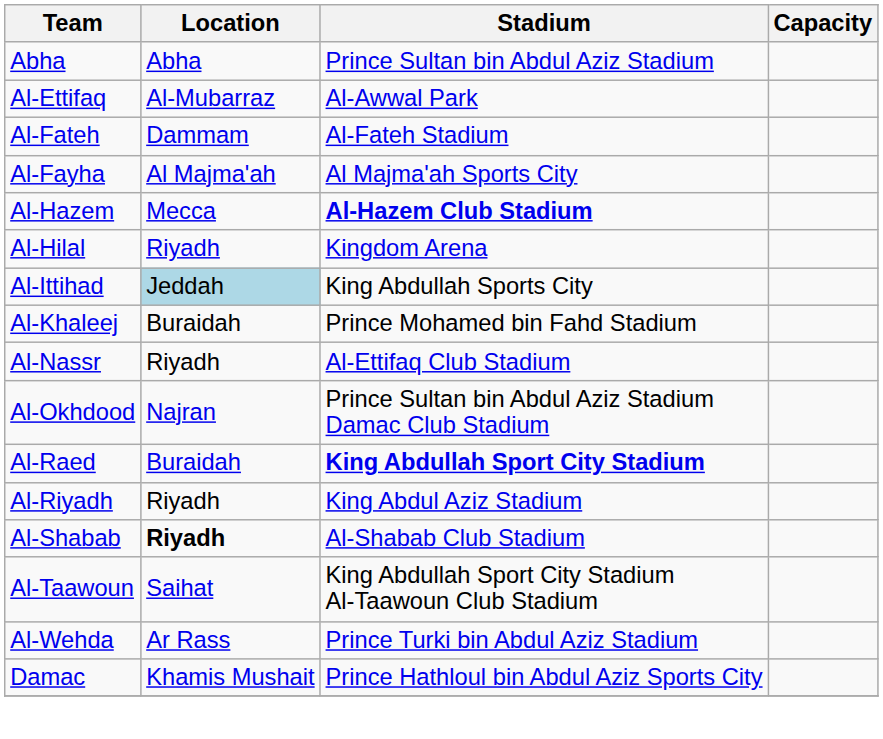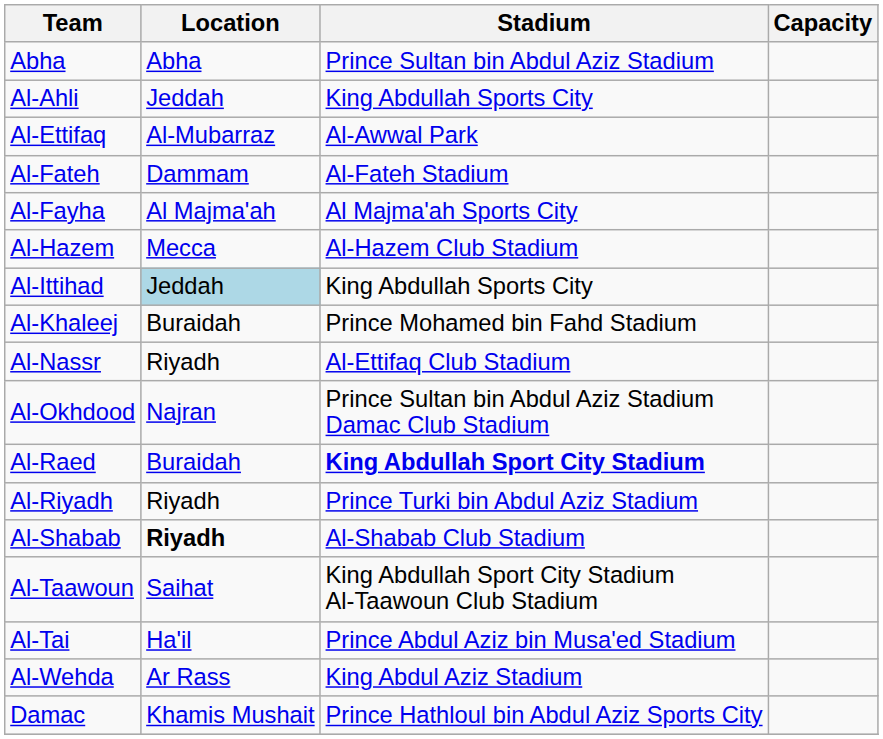+ row: Al-Ahli | Jeddah | King Abdullah Sports City
Al-Hazem | Stadium: bold -> normal
- row: Al-Hilal | Riyadh | Kingdom Arena
Al-Riyadh | Stadium: King Abdul Aziz Stadium -> Prince Turki bin Abdul Aziz Stadium
+ row: Al-Tai | Ha'il | Prince Abdul Aziz bin Musa'ed Stadium
Al-Wehda | Stadium: Prince Turki bin Abdul Aziz Stadium -> King Abdul Aziz Stadium
